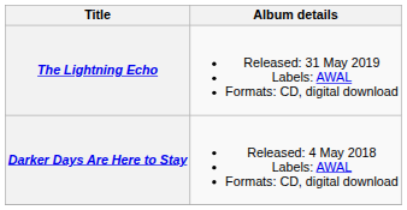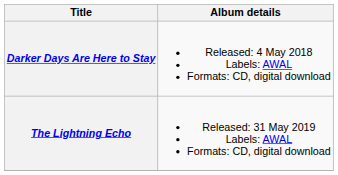rows swapped: Darker Days Are Here to Stay <-> The Lightning Echo
